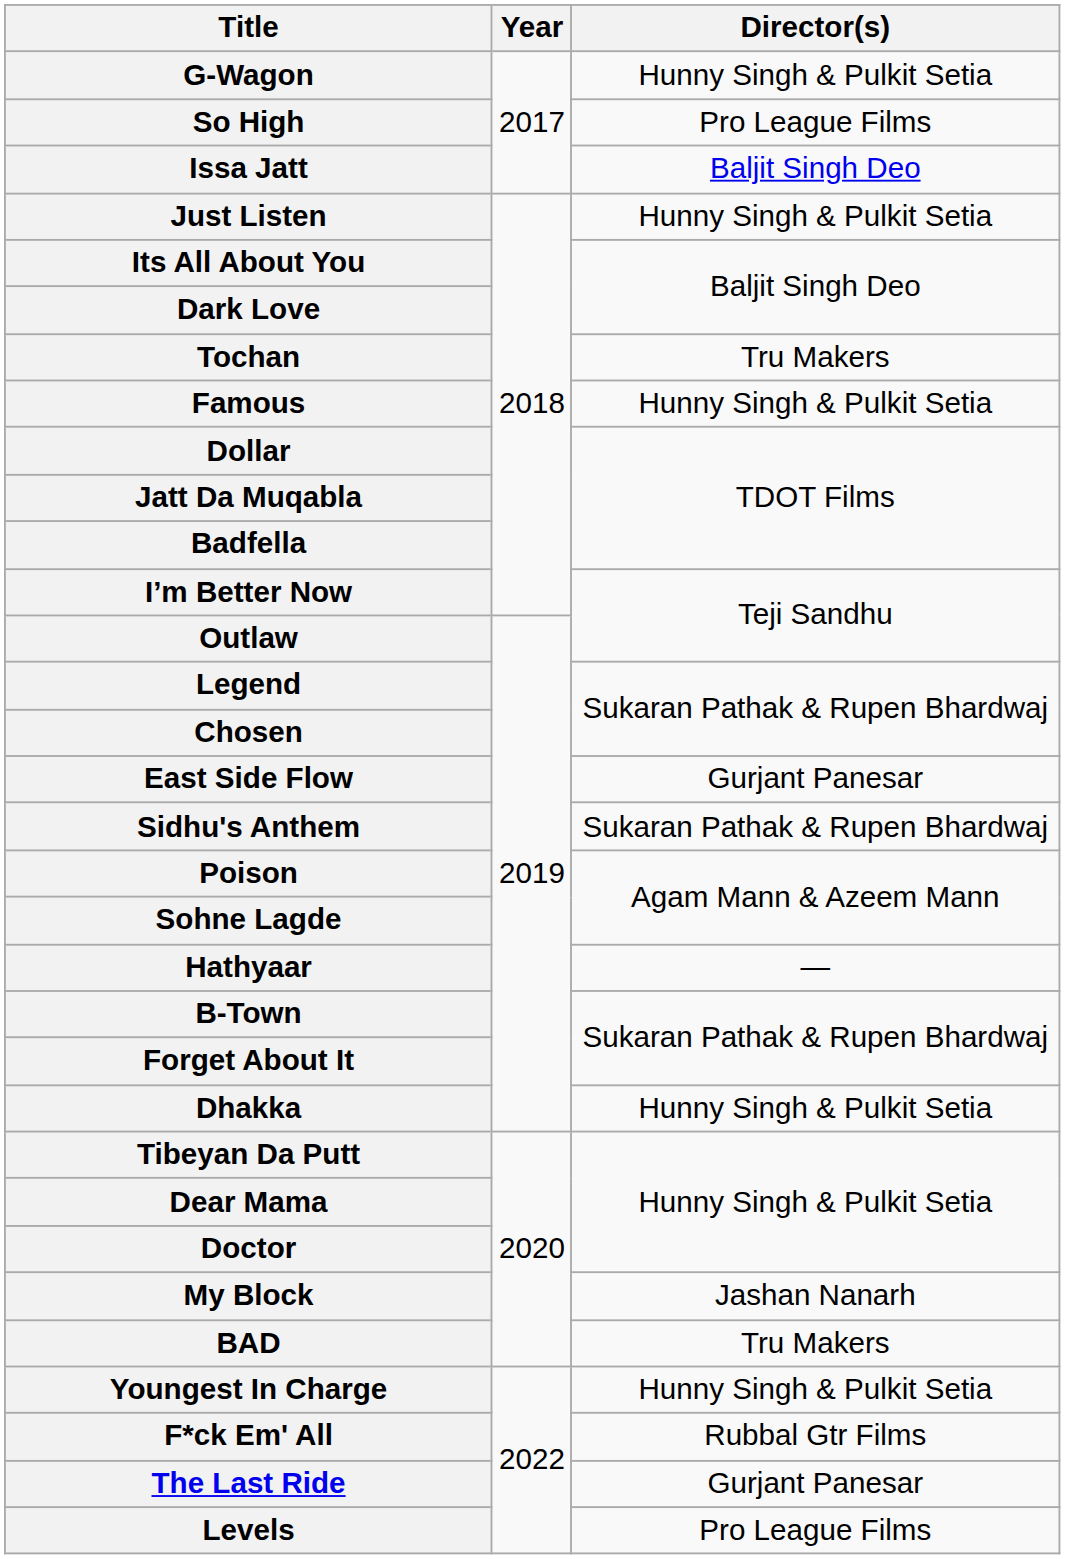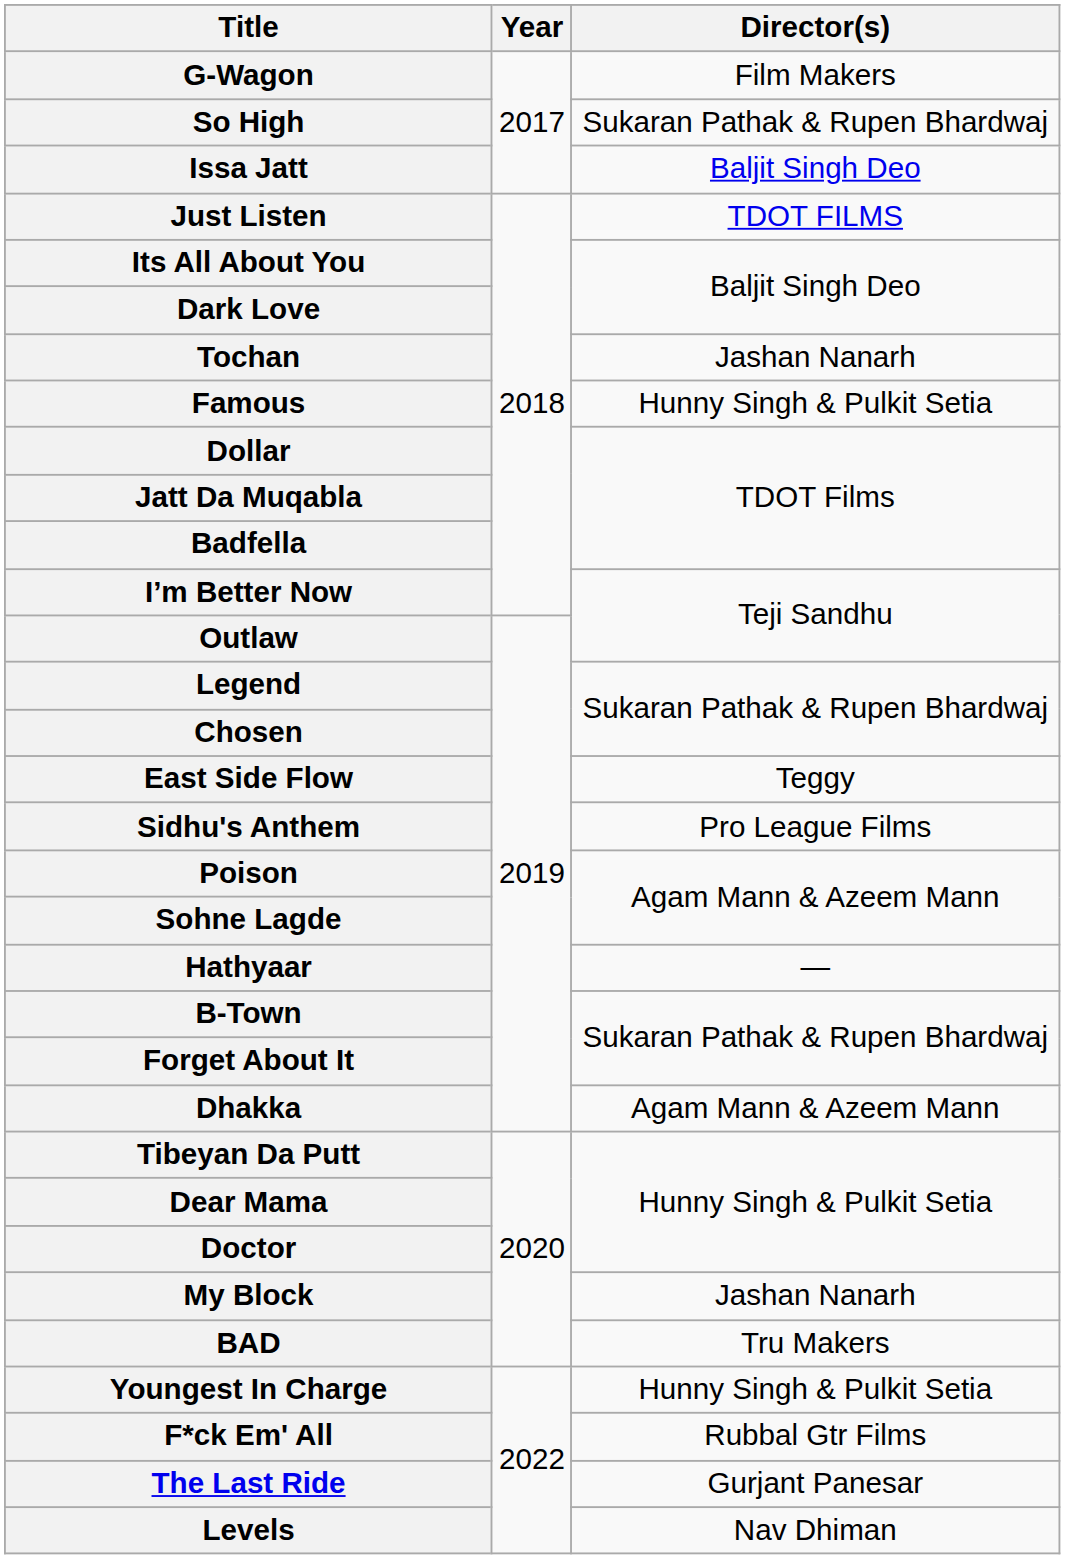G-Wagon | Director(s): Hunny Singh & Pulkit Setia -> Film Makers
So High | Director(s): Pro League Films -> Sukaran Pathak & Rupen Bhardwaj
Just Listen | Director(s): Hunny Singh & Pulkit Setia -> TDOT FILMS
Tochan | Director(s): Tru Makers -> Jashan Nanarh
East Side Flow | Director(s): Gurjant Panesar -> Teggy
Sidhu's Anthem | Director(s): Sukaran Pathak & Rupen Bhardwaj -> Pro League Films
Dhakka | Director(s): Hunny Singh & Pulkit Setia -> Agam Mann & Azeem Mann
Levels | Director(s): Pro League Films -> Nav Dhiman
